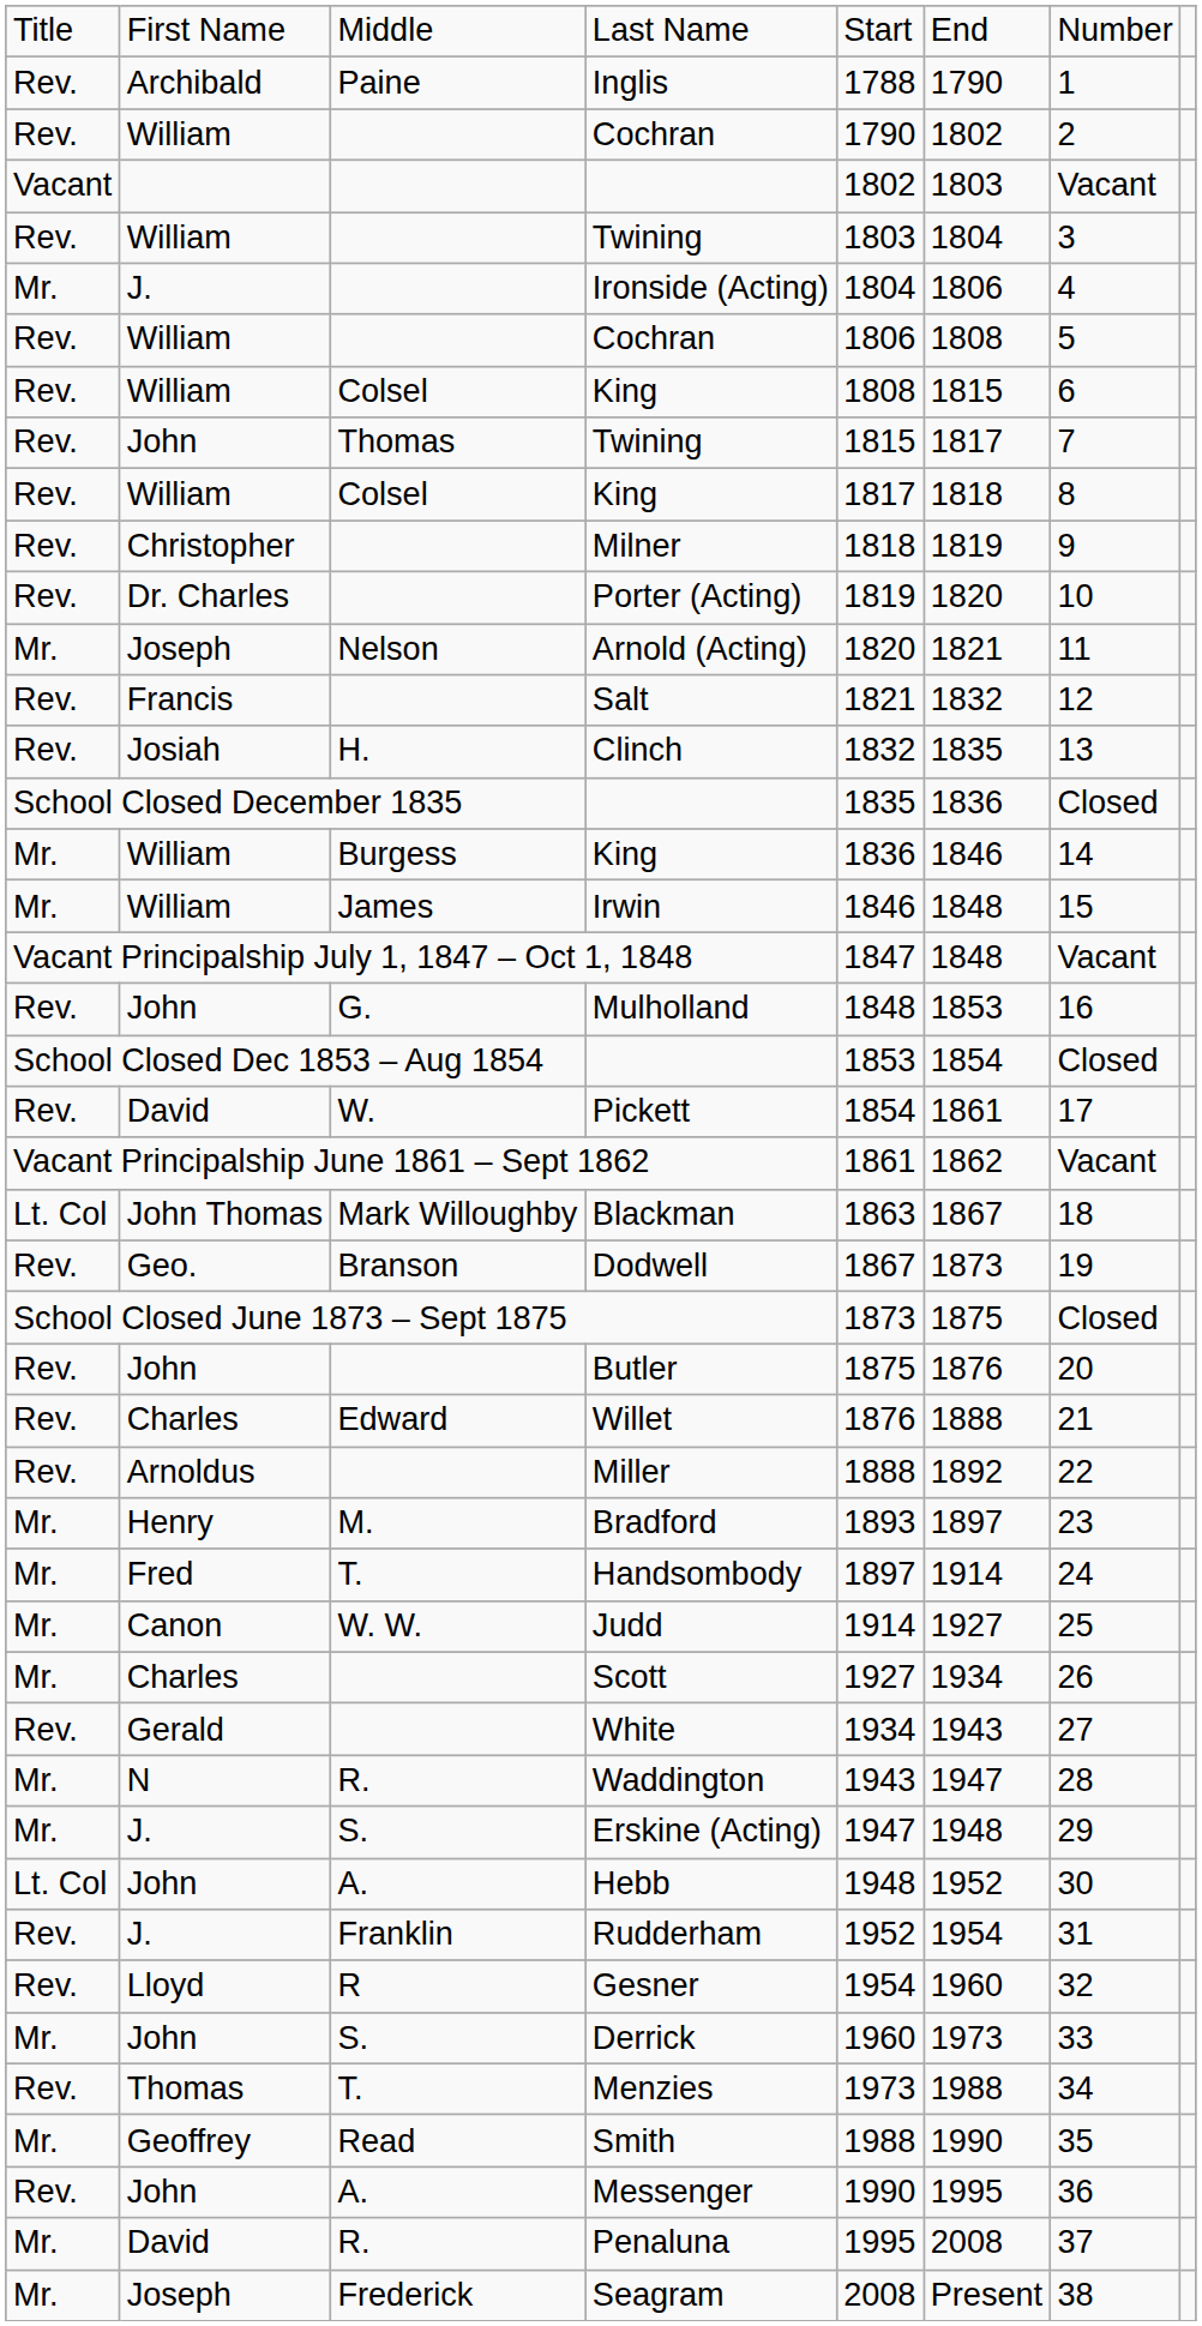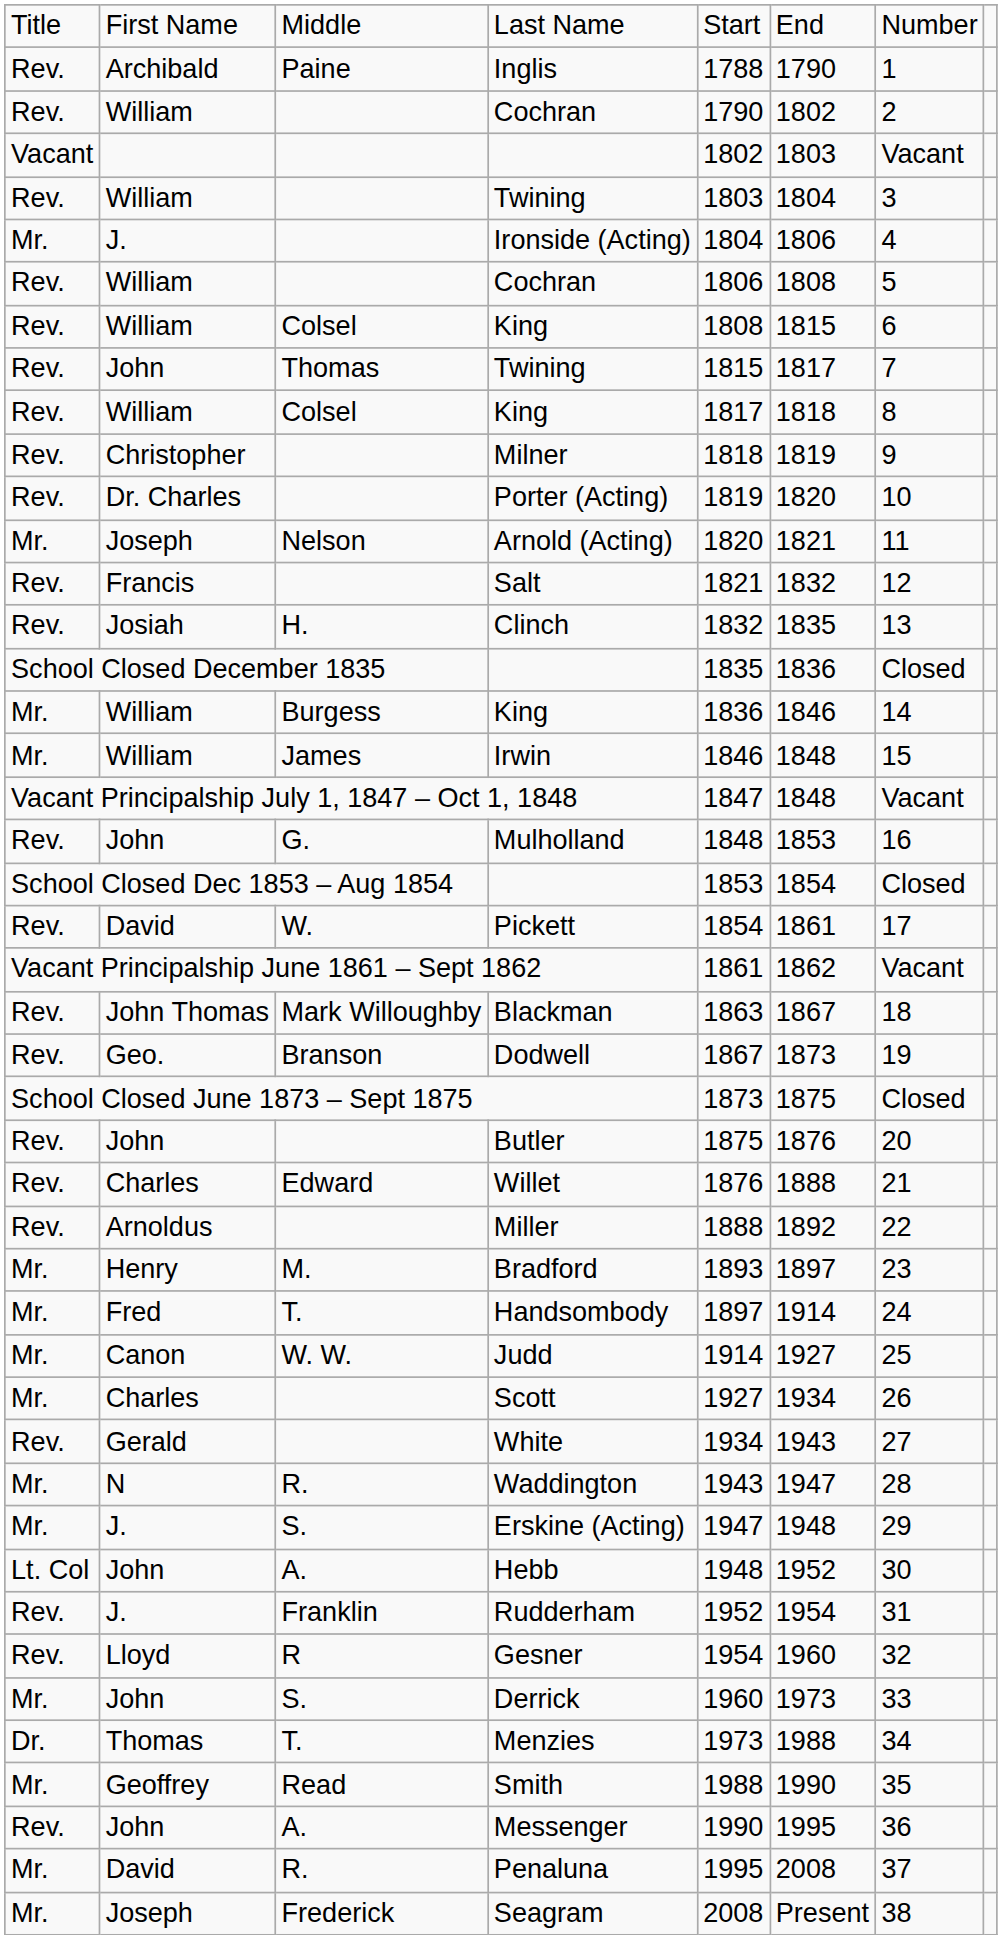Blackman | column 1: Lt. Col -> Rev.
Menzies | column 1: Rev. -> Dr.
